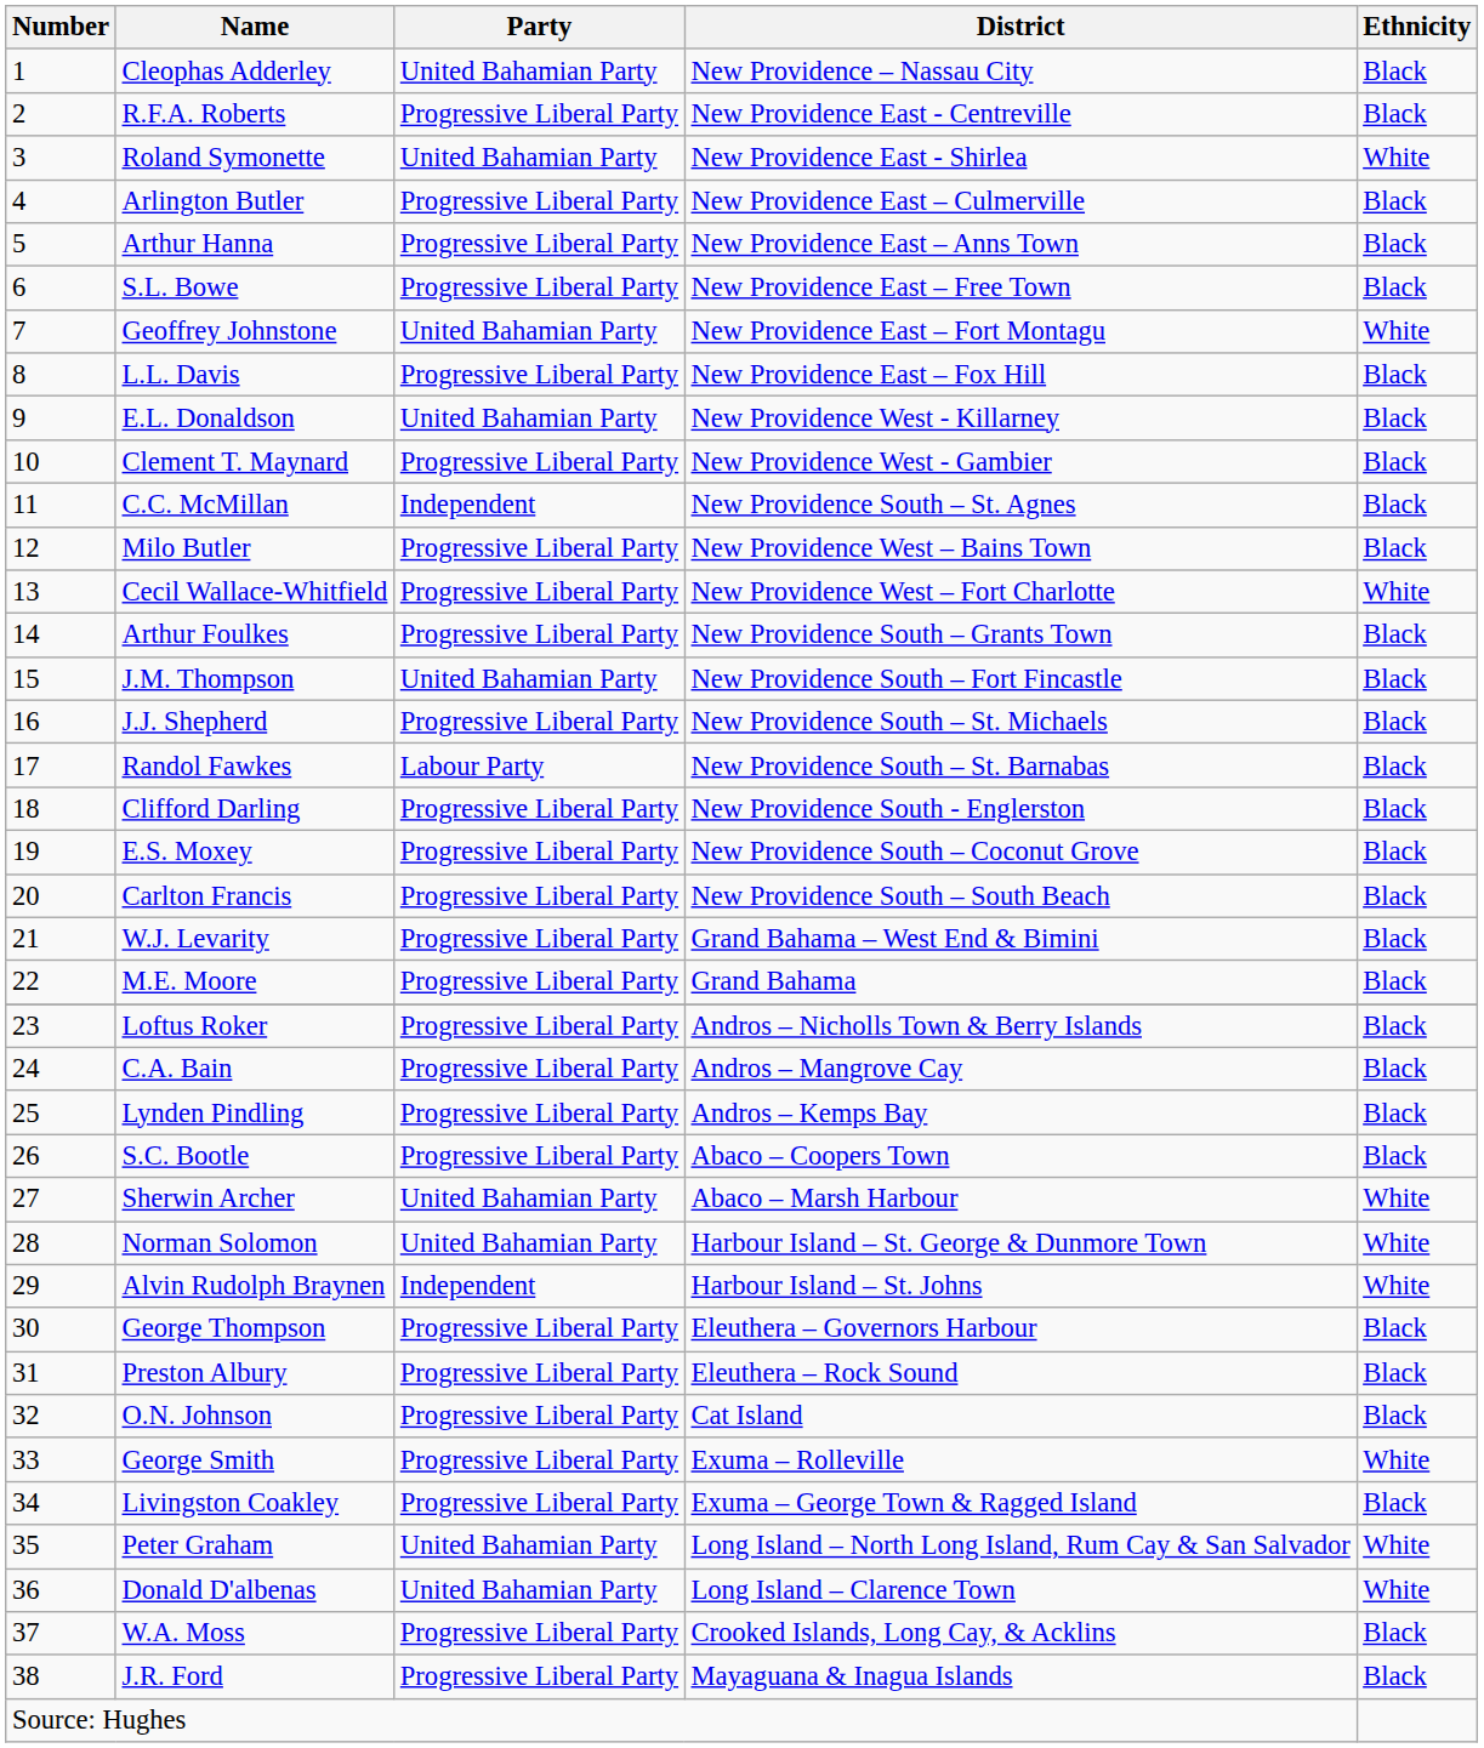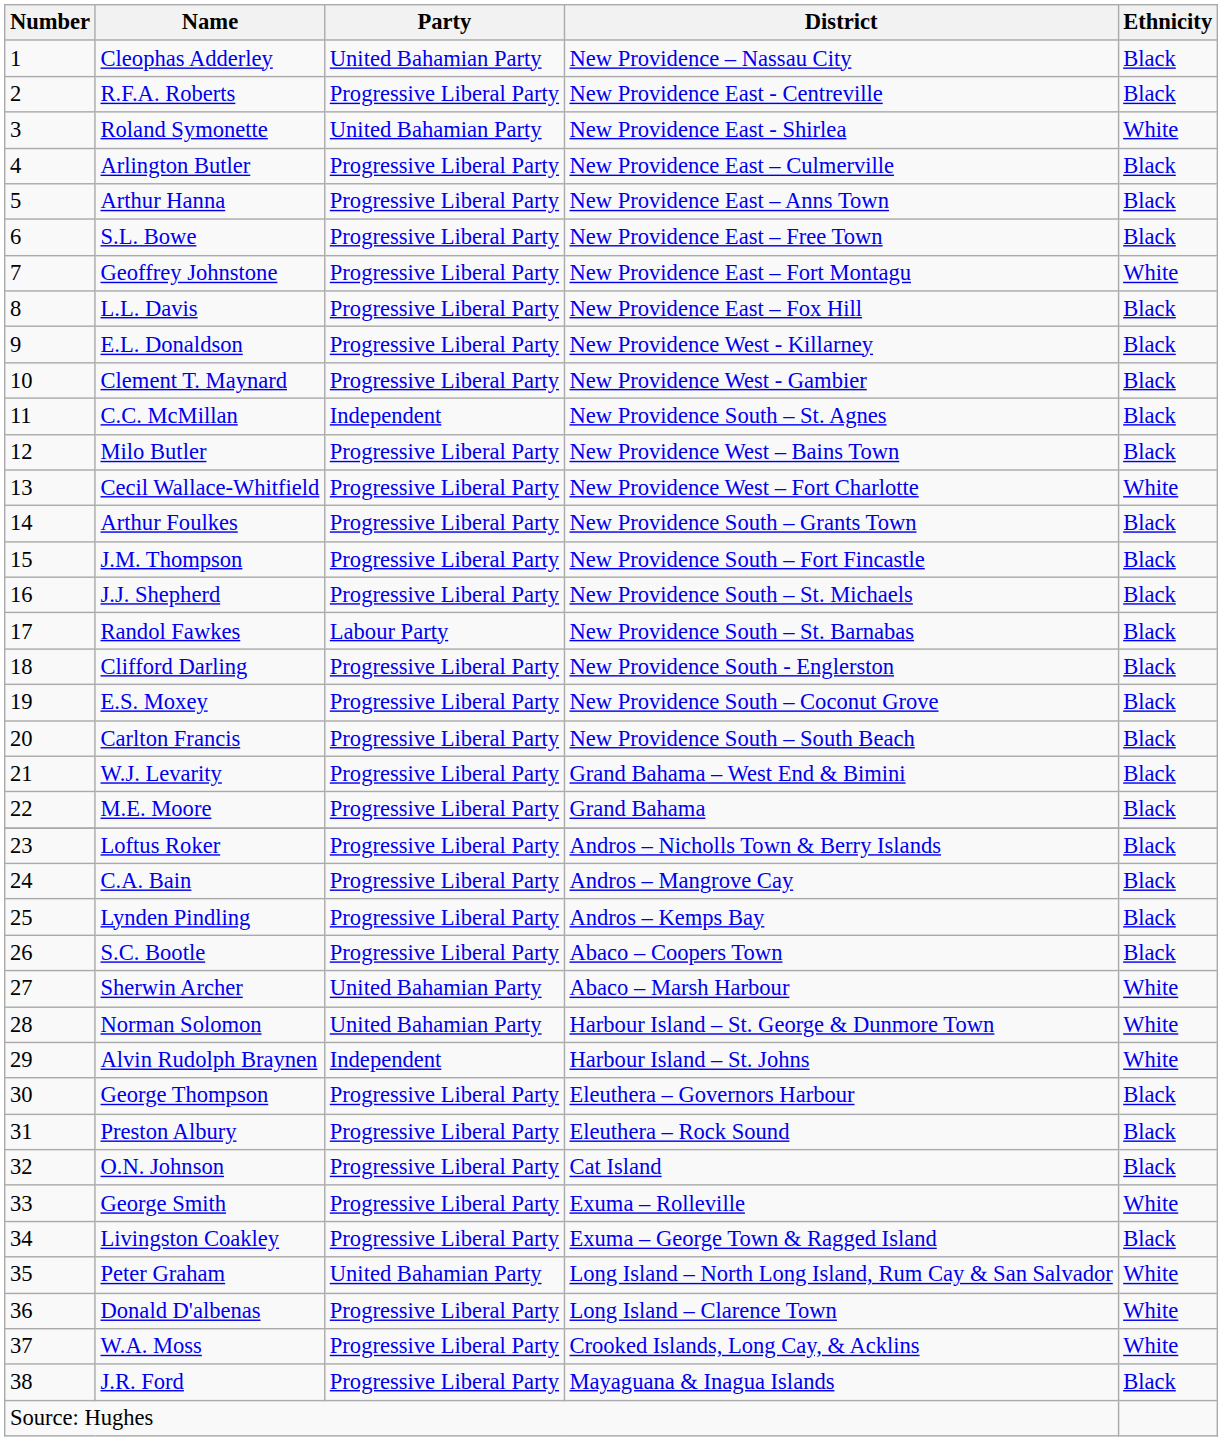Geoffrey Johnstone | Party: United Bahamian Party -> Progressive Liberal Party
E.L. Donaldson | Party: United Bahamian Party -> Progressive Liberal Party
J.M. Thompson | Party: United Bahamian Party -> Progressive Liberal Party
Donald D'albenas | Party: United Bahamian Party -> Progressive Liberal Party
W.A. Moss | Ethnicity: Black -> White
